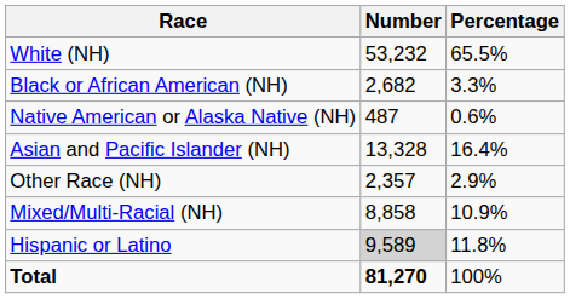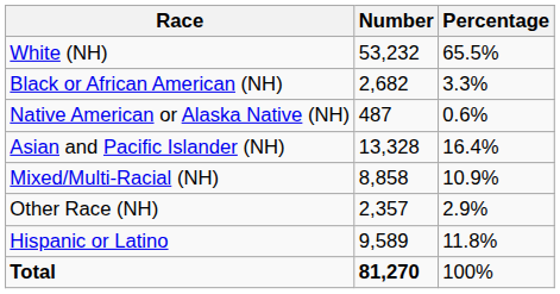rows swapped: Other Race (NH) <-> Mixed/Multi-Racial (NH)
Hispanic or Latino | Number: lightgrey background -> no background
